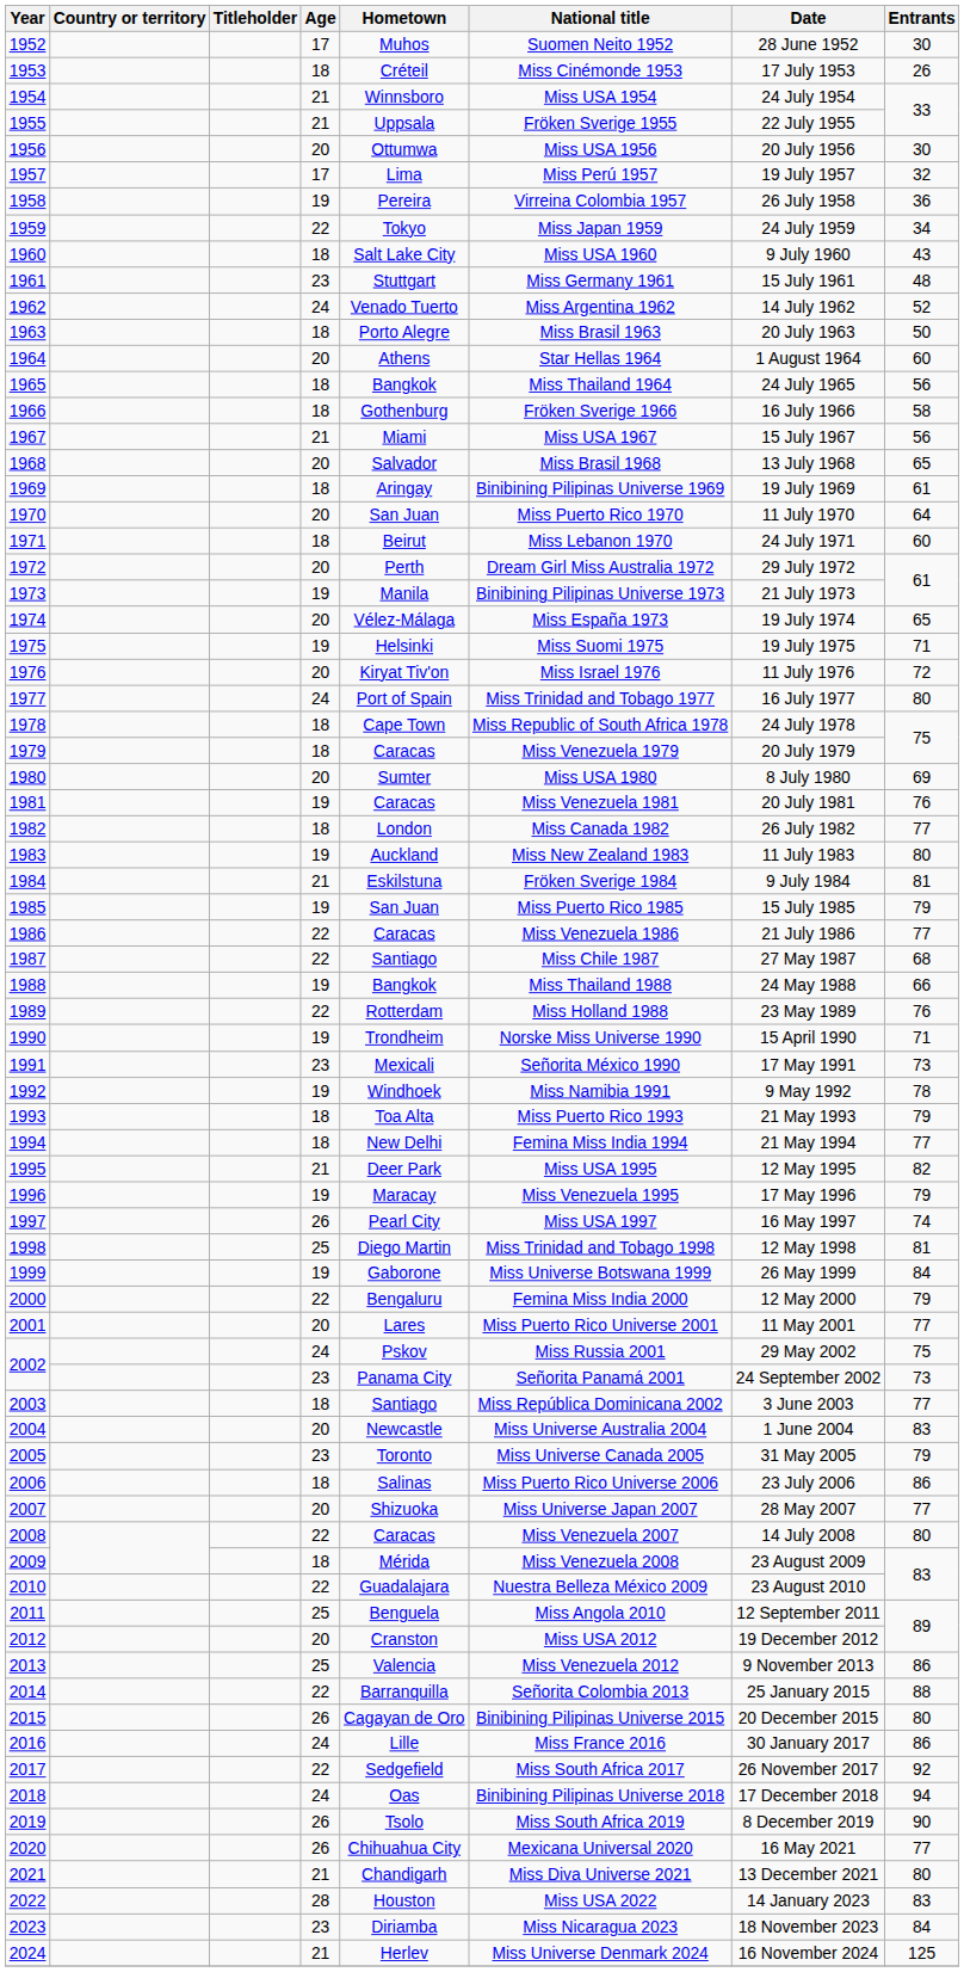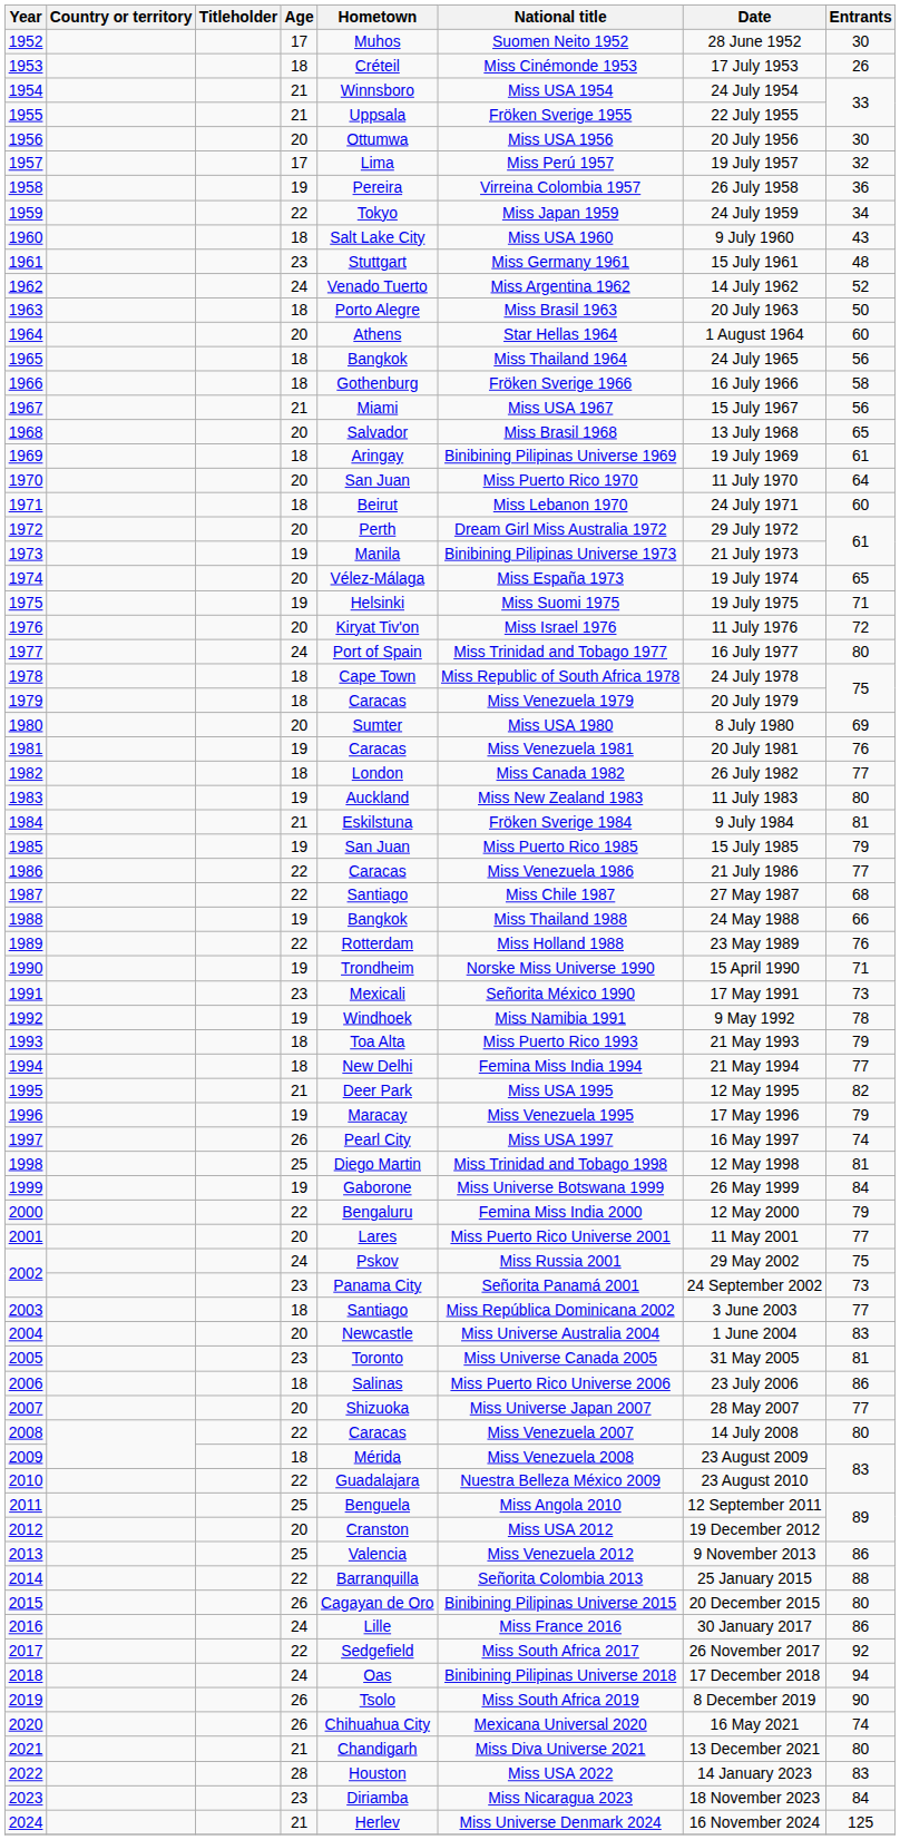2005 | Entrants: 79 -> 81
2020 | Entrants: 77 -> 74
